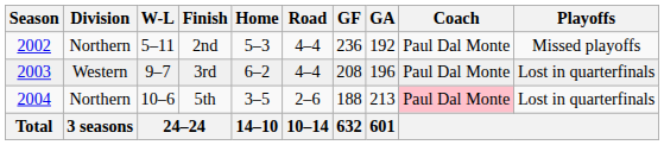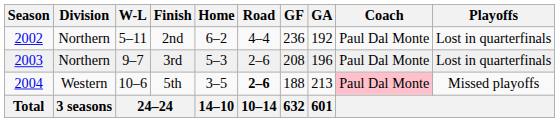2nd | Home: 5–3 -> 6–2
2nd | Playoffs: Missed playoffs -> Lost in quarterfinals
3rd | Division: Western -> Northern
3rd | Home: 6–2 -> 5–3
3rd | Road: 4–4 -> 2–6
5th | Division: Northern -> Western
5th | Road: normal -> bold
5th | Playoffs: Lost in quarterfinals -> Missed playoffs
